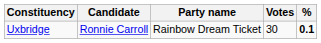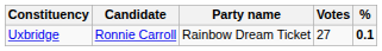Uxbridge | Votes: 30 -> 27
